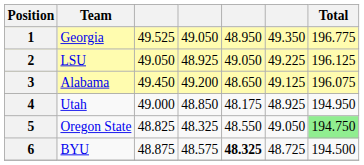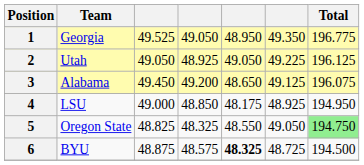2 | Team: LSU -> Utah
4 | Team: Utah -> LSU
